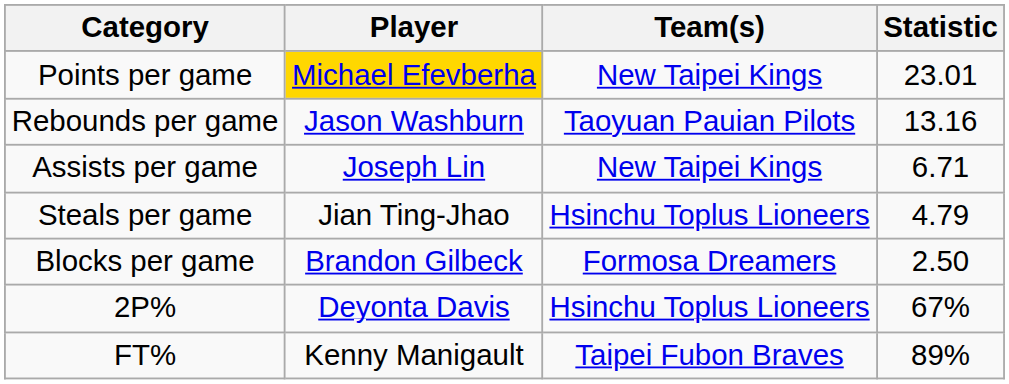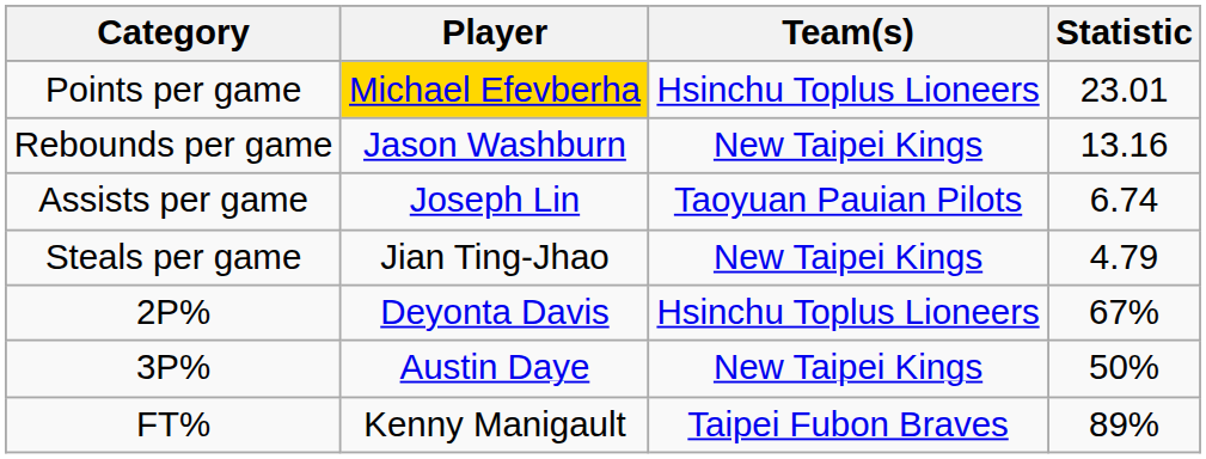Points per game | Team(s): New Taipei Kings -> Hsinchu Toplus Lioneers
Rebounds per game | Team(s): Taoyuan Pauian Pilots -> New Taipei Kings
Assists per game | Team(s): New Taipei Kings -> Taoyuan Pauian Pilots
Assists per game | Statistic: 6.71 -> 6.74
Steals per game | Team(s): Hsinchu Toplus Lioneers -> New Taipei Kings
- row: Blocks per game | Brandon Gilbeck | Formosa Dreamers | 2.50
+ row: 3P% | Austin Daye | New Taipei Kings | 50%
